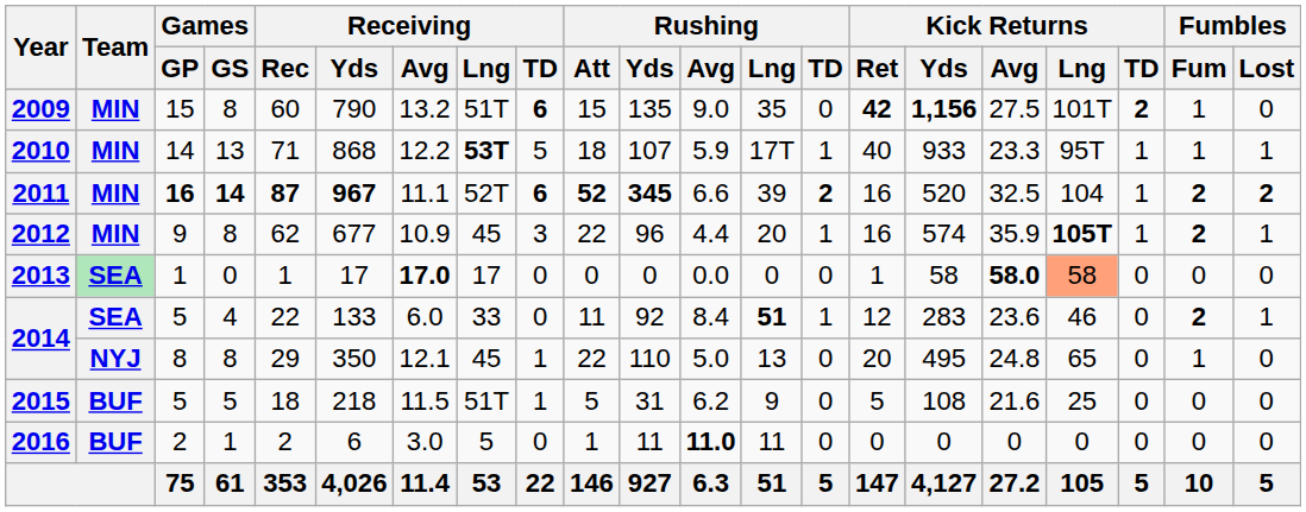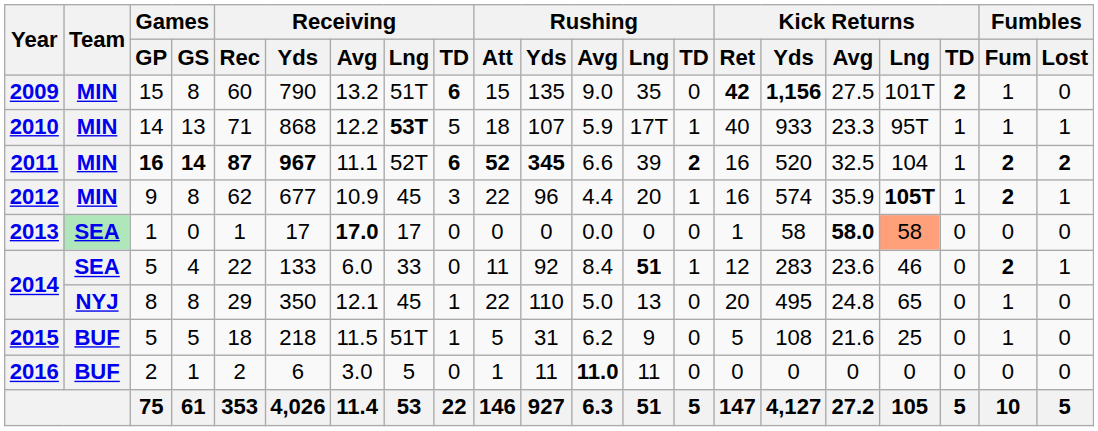2015 | Fumbles / Fum: 0 -> 1
